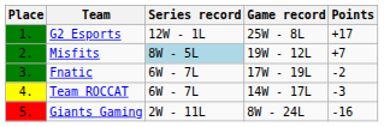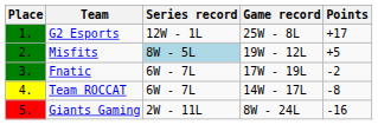Misfits | Points: +7 -> +5
Team ROCCAT | Points: -3 -> -8
